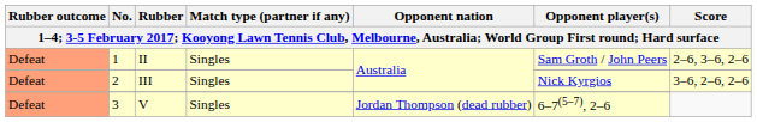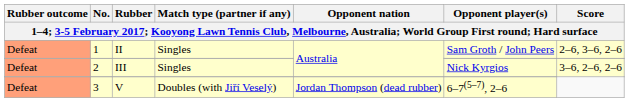V | Match type (partner if any): Singles -> Doubles (with Jiří Veselý)
